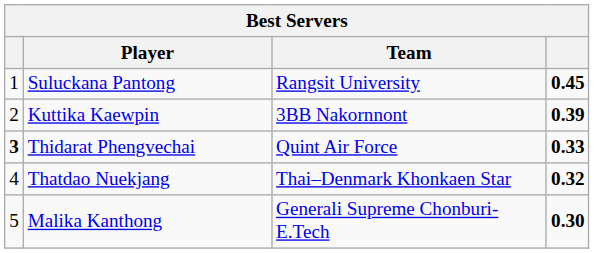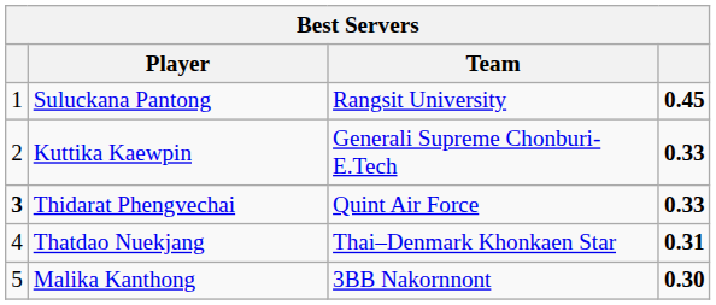Kuttika Kaewpin | Team: 3BB Nakornnont -> Generali Supreme Chonburi-E.Tech
Kuttika Kaewpin | column 4: 0.39 -> 0.33
Thatdao Nuekjang | column 4: 0.32 -> 0.31
Malika Kanthong | Team: Generali Supreme Chonburi-E.Tech -> 3BB Nakornnont
